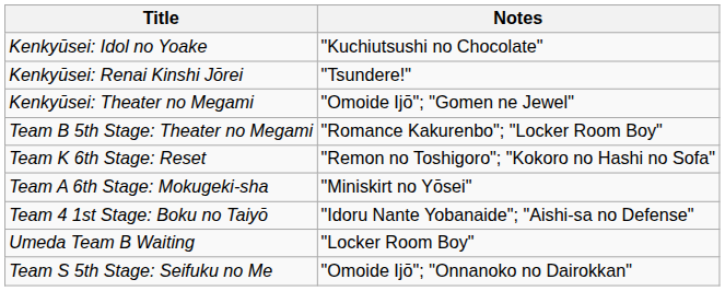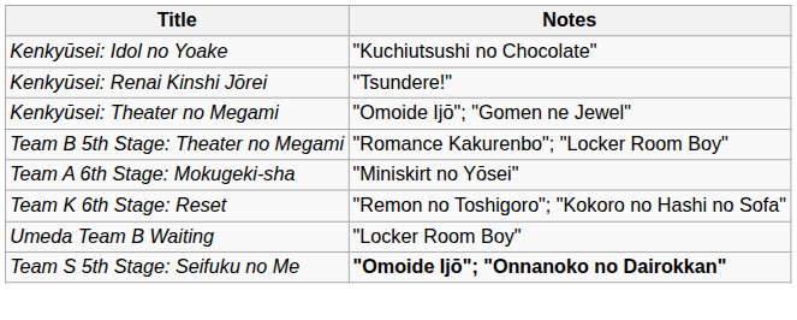rows swapped: Team A 6th Stage: Mokugeki-sha <-> Team K 6th Stage: Reset
- row: Team 4 1st Stage: Boku no Taiyō | "Idoru Nante Yobanaide"; "Aishi-sa no Defense"
Team S 5th Stage: Seifuku no Me | Notes: normal -> bold
